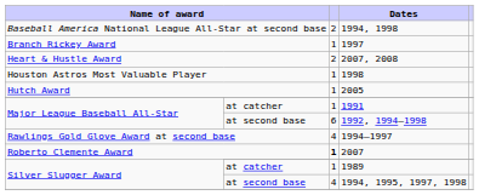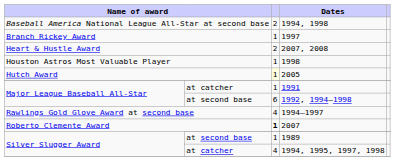2005 | column 3: no background -> lightyellow background
1989 | column 2: at catcher -> at second base
1994, 1995, 1997, 1998 | column 2: at second base -> at catcher
